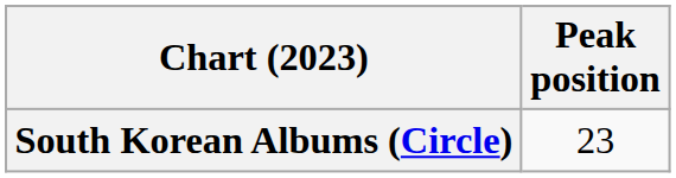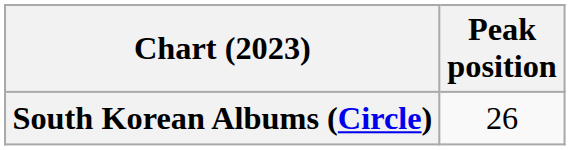South Korean Albums (Circle) | Peak position: 23 -> 26
